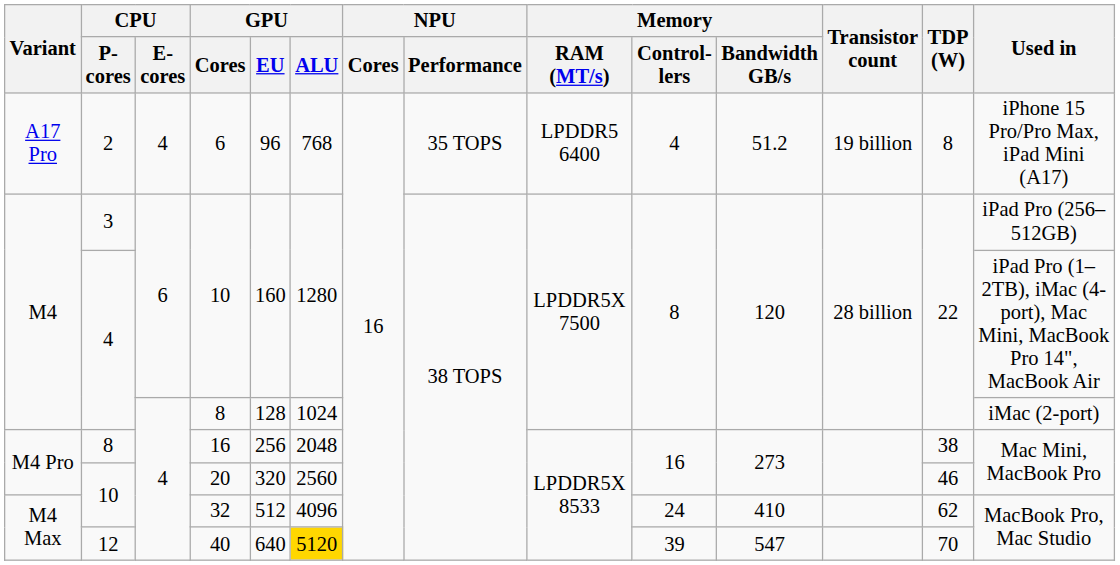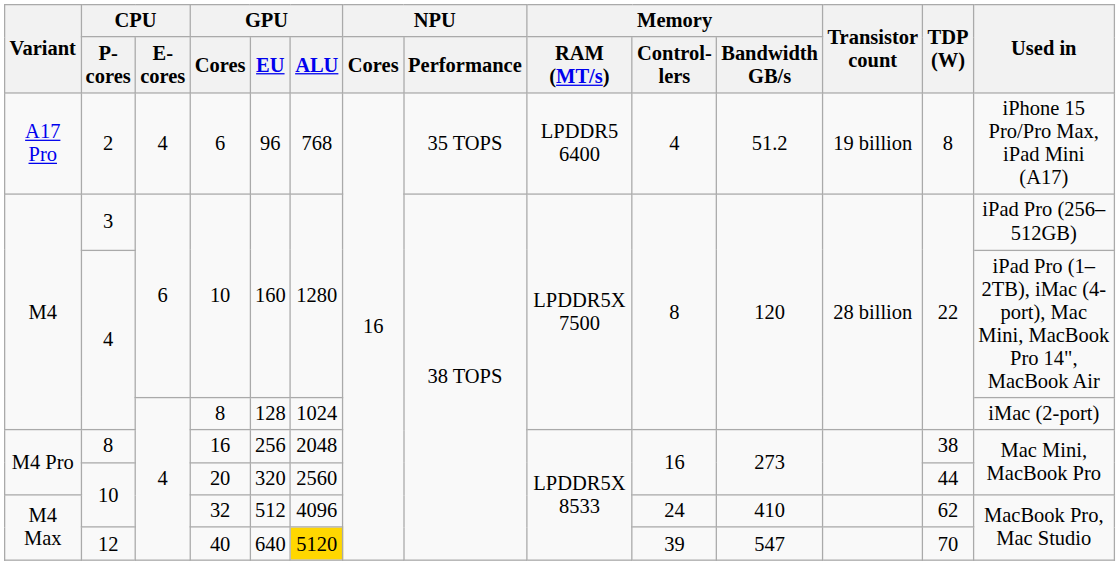20 | TDP (W): 46 -> 44
